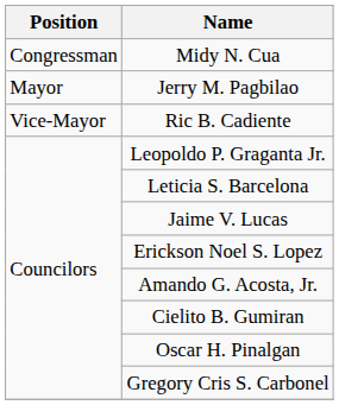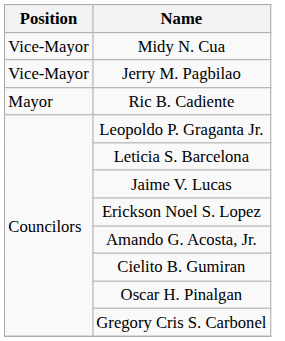Midy N. Cua | Position: Congressman -> Vice-Mayor
Jerry M. Pagbilao | Position: Mayor -> Vice-Mayor
Ric B. Cadiente | Position: Vice-Mayor -> Mayor
